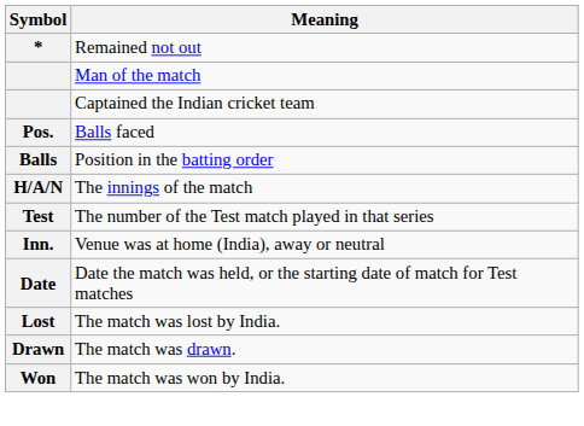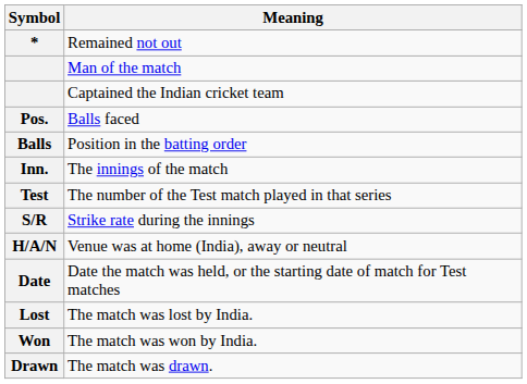The innings of the match | Symbol: H/A/N -> Inn.
+ row: S/R | Strike rate during the innings
Venue was at home (India), away or neutral | Symbol: Inn. -> H/A/N
rows swapped: The match was won by India. <-> The match was drawn.
